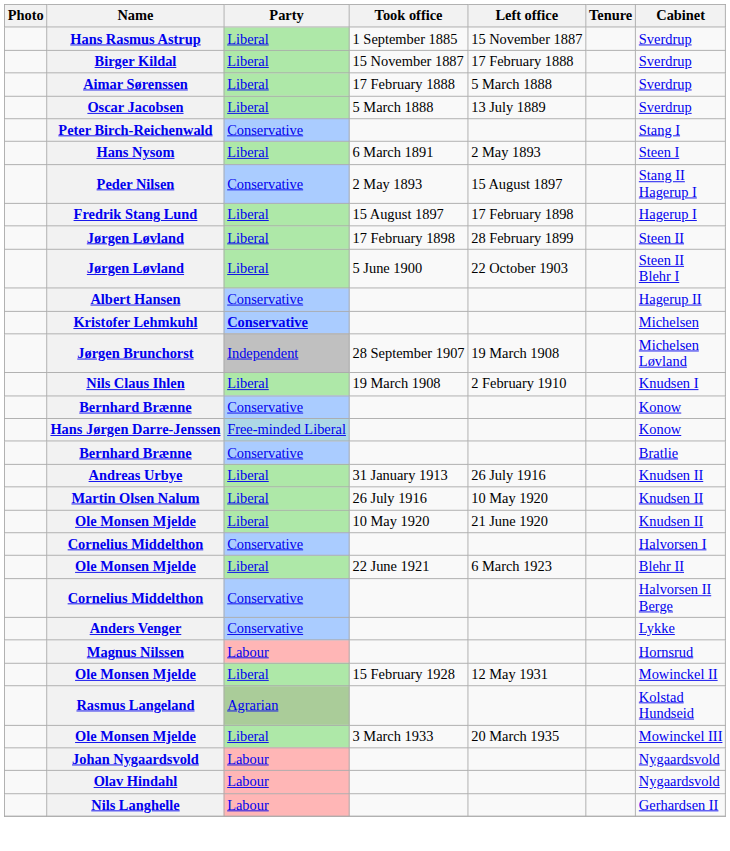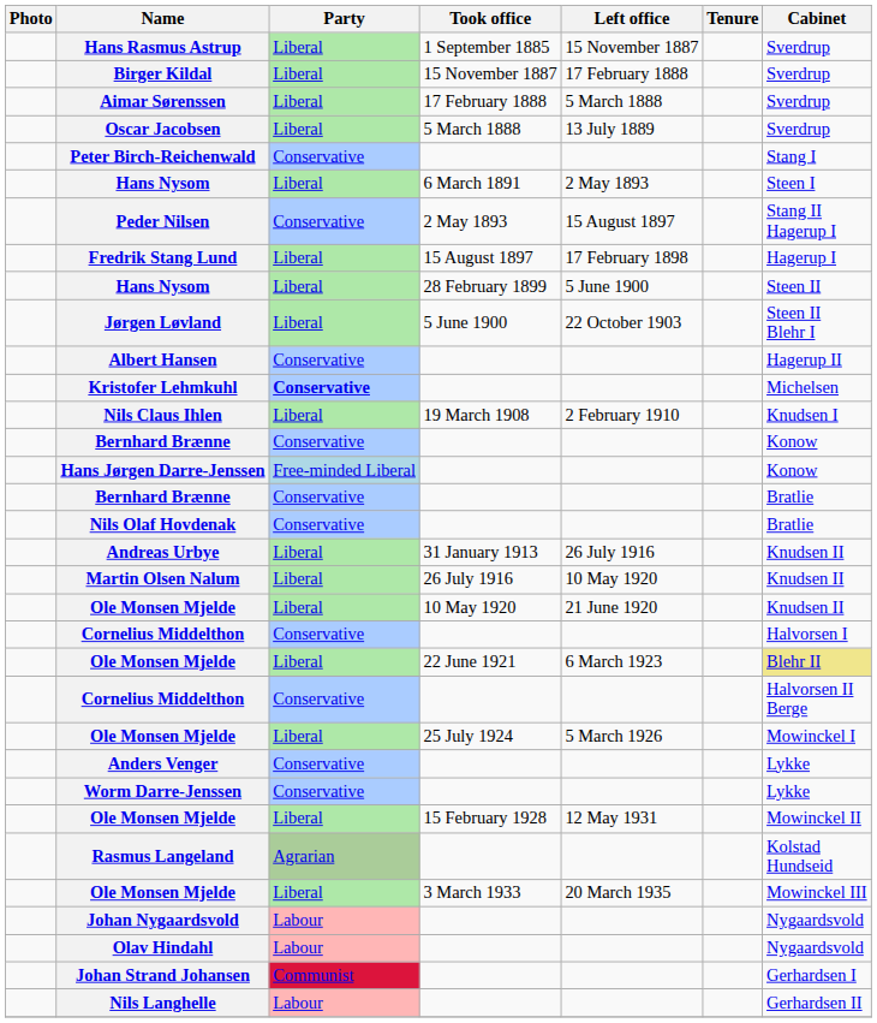- row: Jørgen Løvland | Liberal | 17 February 1898 | 28 February 1899 | Steen II
+ row: Hans Nysom | Liberal | 28 February 1899 | 5 June 1900 | Steen II
- row: Jørgen Brunchorst | Independent | 28 September 1907 | 19 March 1908 | Michelsen Løvland
+ row: Nils Olaf Hovdenak | Conservative | Bratlie
Ole Monsen Mjelde / 22 June 1921 | Cabinet: no background -> khaki background
+ row: Ole Monsen Mjelde | Liberal | 25 July 1924 | 5 March 1926 | Mowinckel I
+ row: Worm Darre-Jenssen | Conservative | Lykke
- row: Magnus Nilssen | Labour | Hornsrud
+ row: Johan Strand Johansen | Communist | Gerhardsen I
